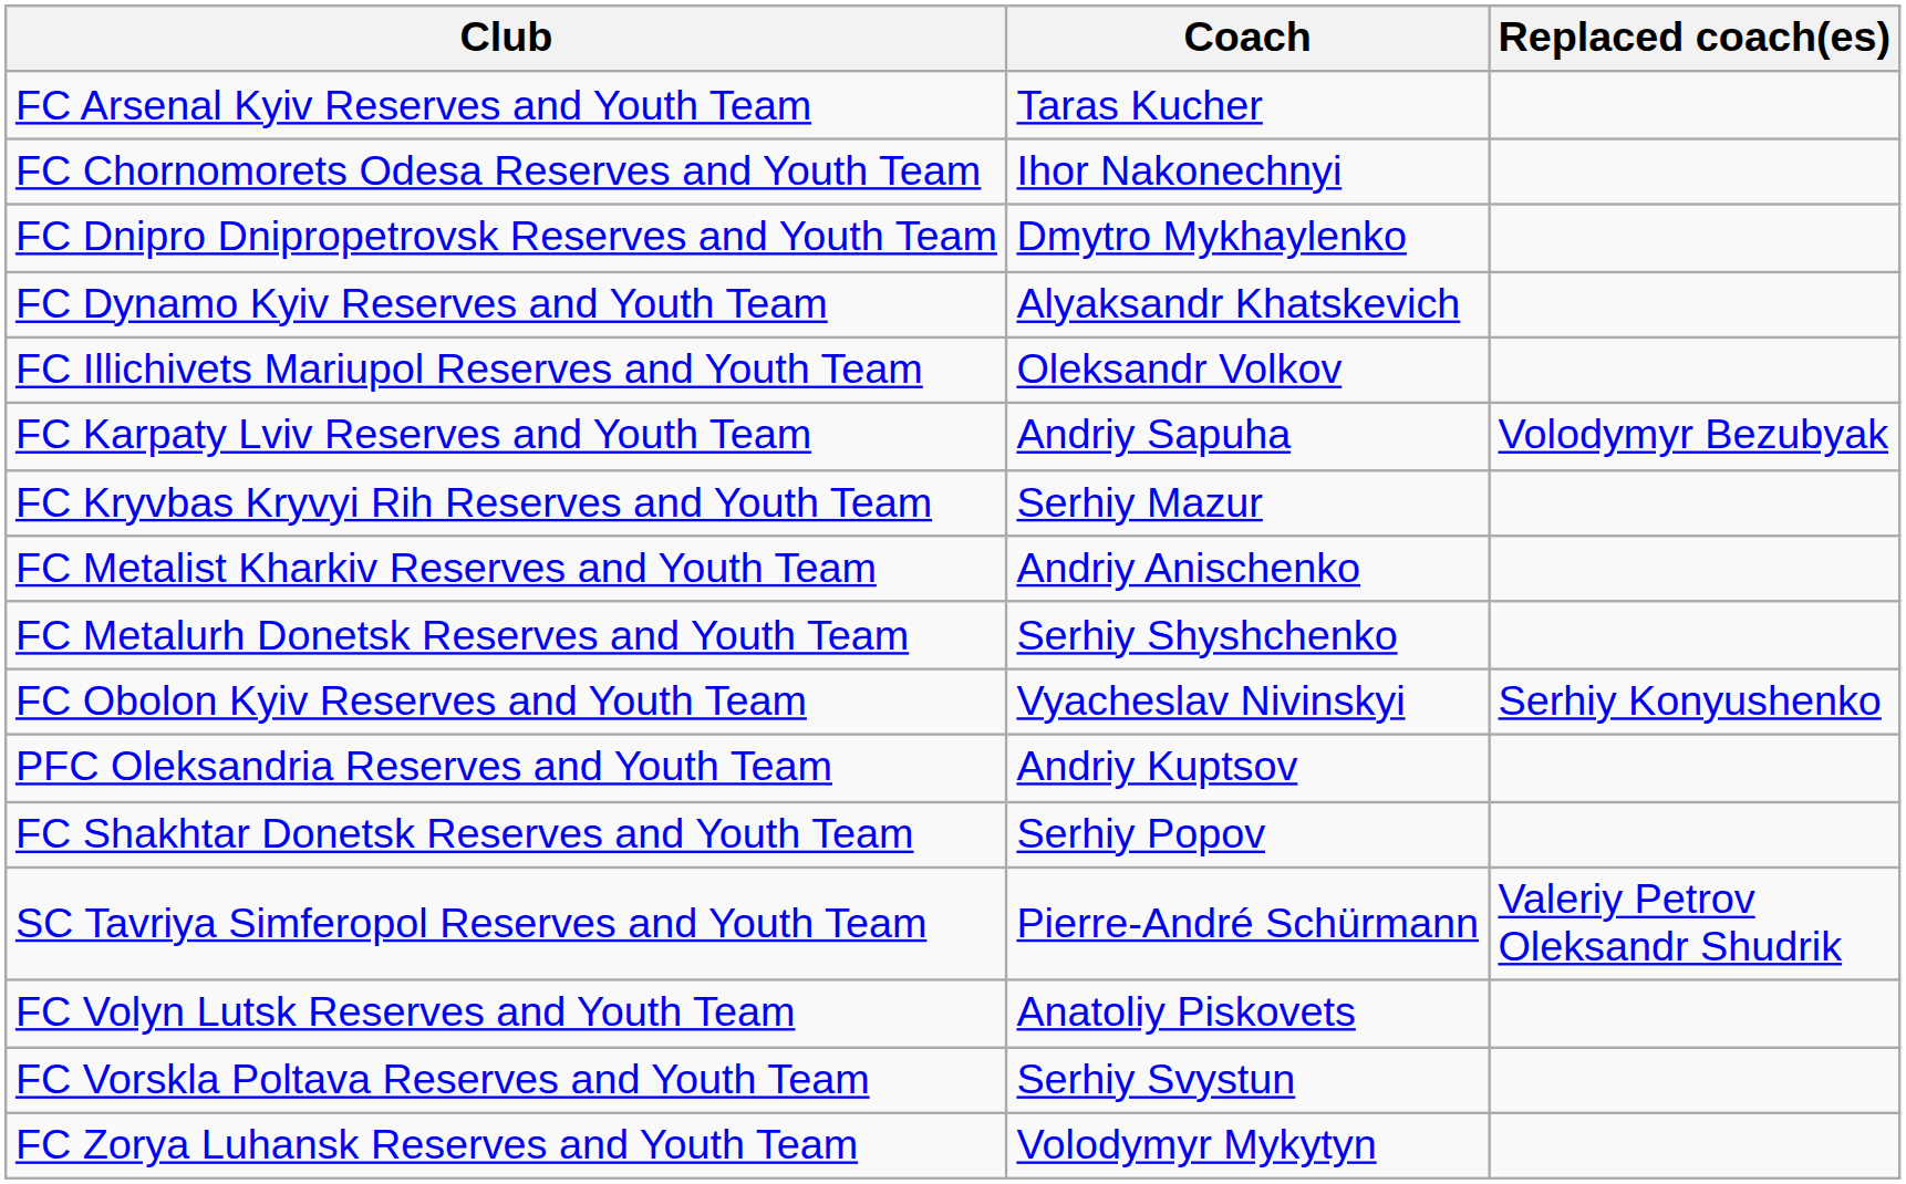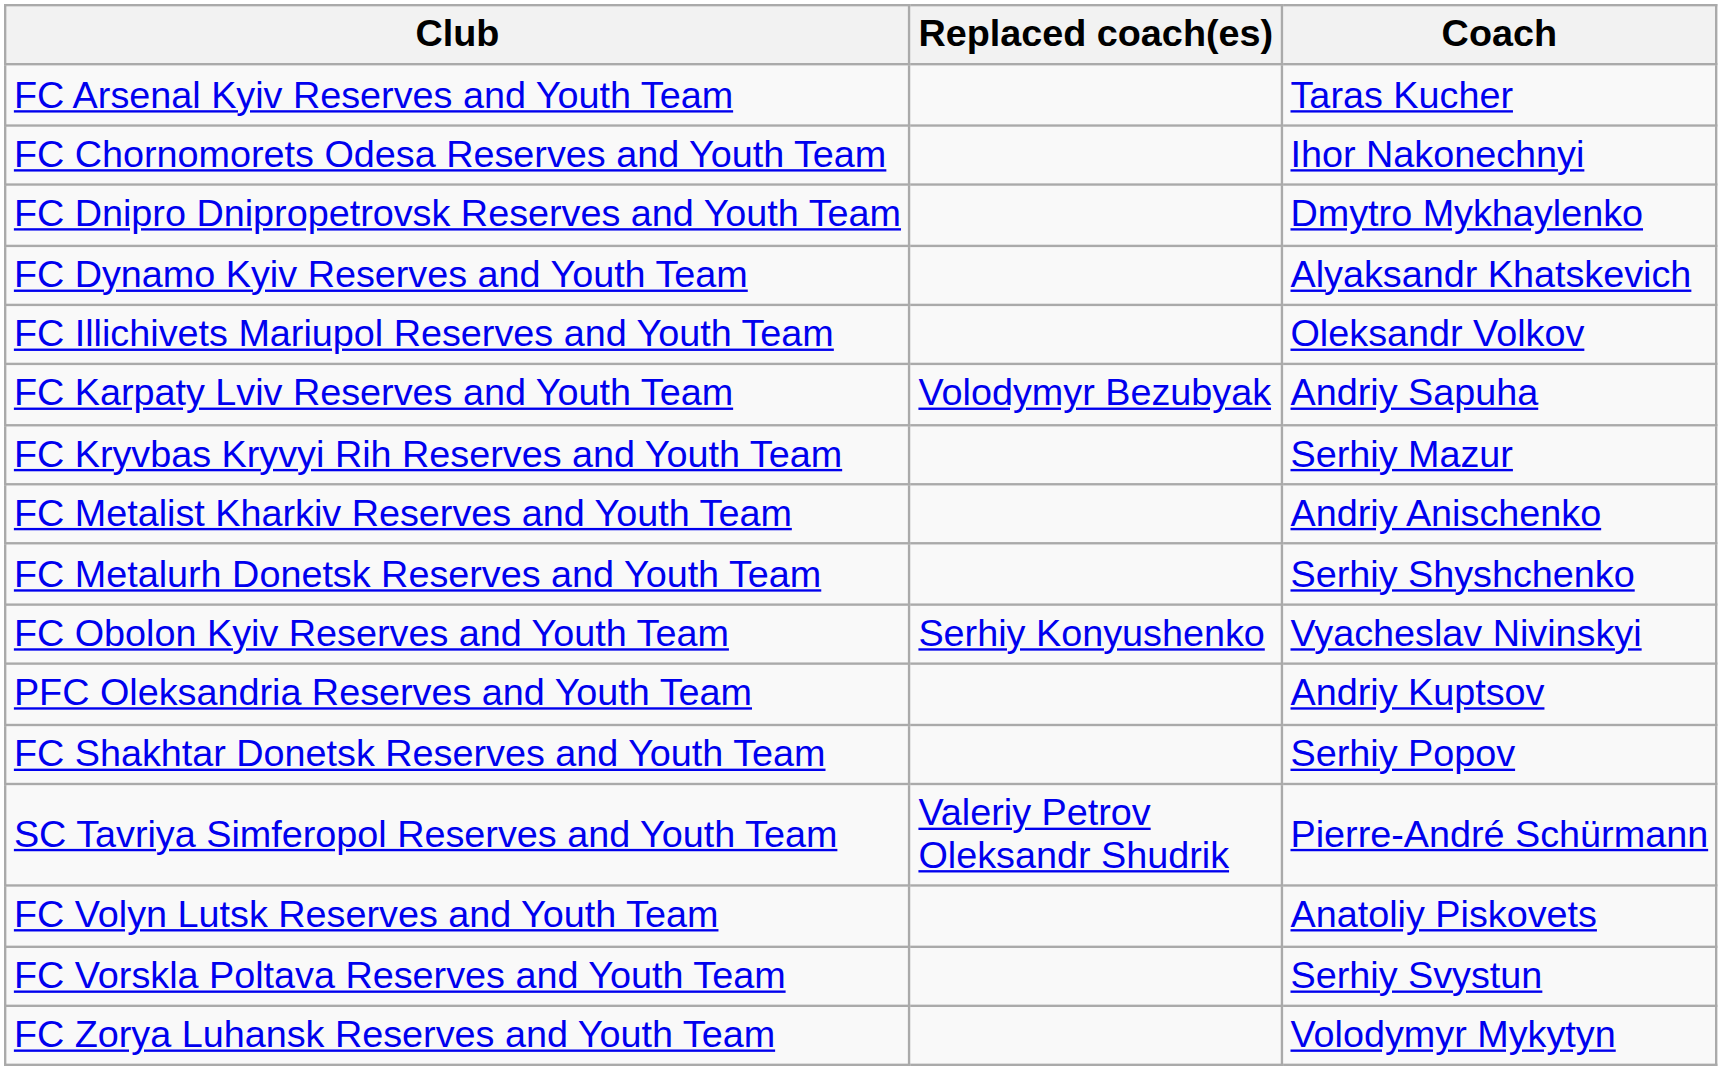columns swapped: Coach <-> Replaced coach(es)
